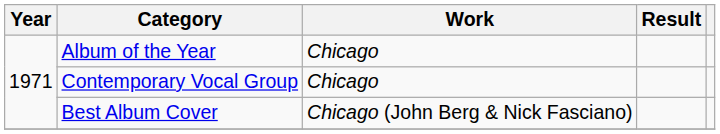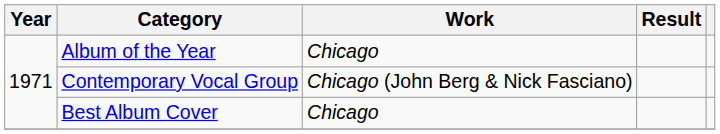Contemporary Vocal Group | Work: Chicago -> Chicago (John Berg & Nick Fasciano)
Best Album Cover | Work: Chicago (John Berg & Nick Fasciano) -> Chicago
